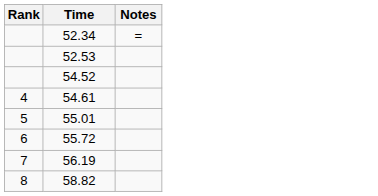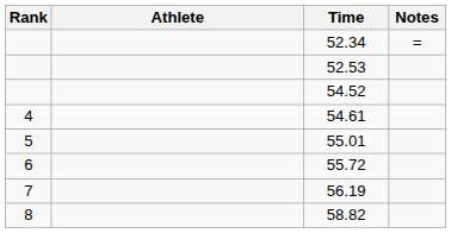+ column: Athlete
